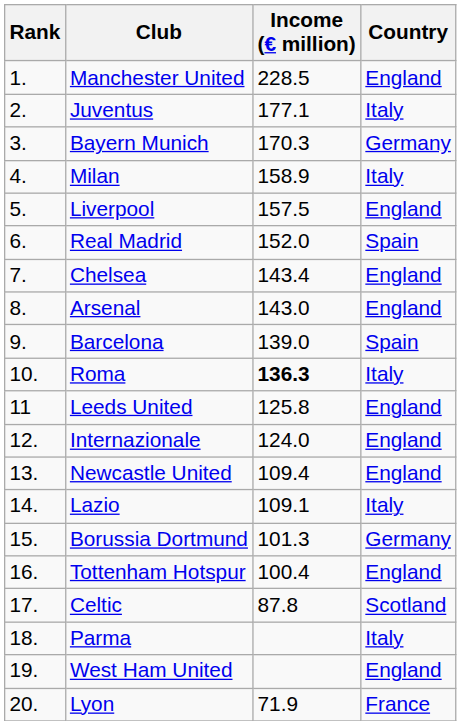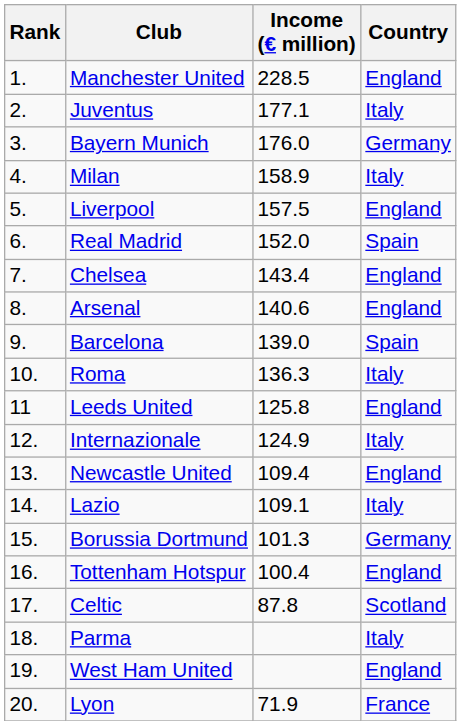Bayern Munich | Income (€ million): 170.3 -> 176.0
Arsenal | Income (€ million): 143.0 -> 140.6
Roma | Income (€ million): bold -> normal
Internazionale | Income (€ million): 124.0 -> 124.9
Internazionale | Country: England -> Italy
